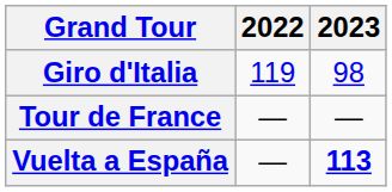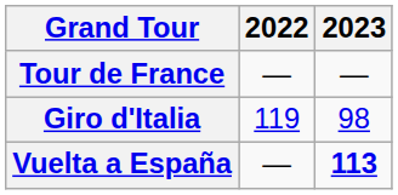rows swapped: Giro d'Italia <-> Tour de France
